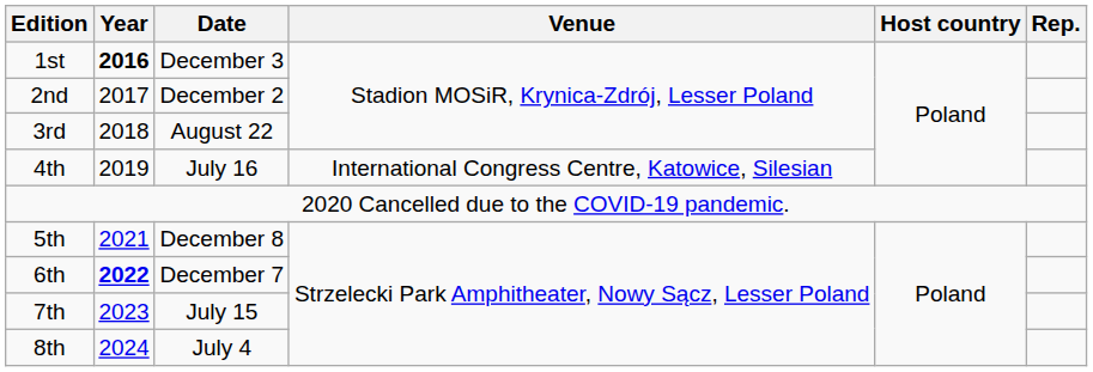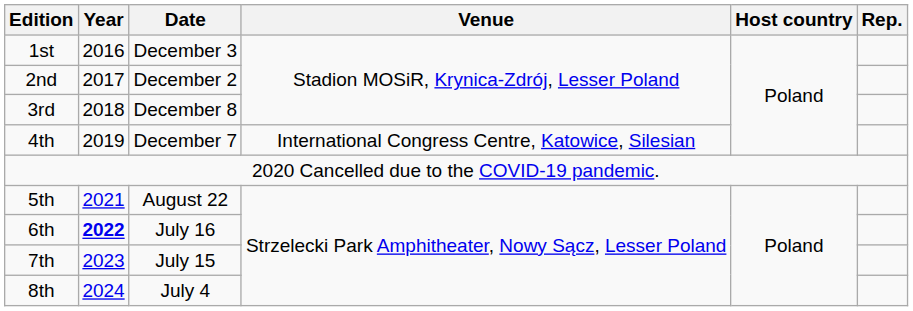1st | Year: bold -> normal
3rd | Date: August 22 -> December 8
4th | Date: July 16 -> December 7
5th | Date: December 8 -> August 22
6th | Date: December 7 -> July 16
